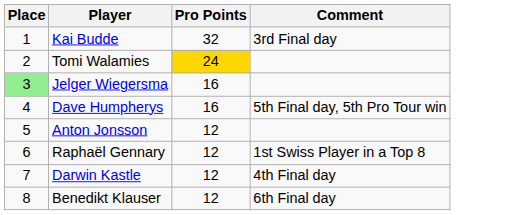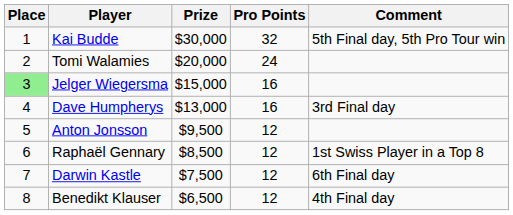+ column: Prize | $30,000 | $20,000 | $15,000 | $13,000 | $9,500 | $8,500 | $7,500 | $6,500
Kai Budde | Comment: 3rd Final day -> 5th Final day, 5th Pro Tour win
Tomi Walamies | Pro Points: gold background -> no background
Dave Humpherys | Comment: 5th Final day, 5th Pro Tour win -> 3rd Final day
Darwin Kastle | Comment: 4th Final day -> 6th Final day
Benedikt Klauser | Comment: 6th Final day -> 4th Final day
